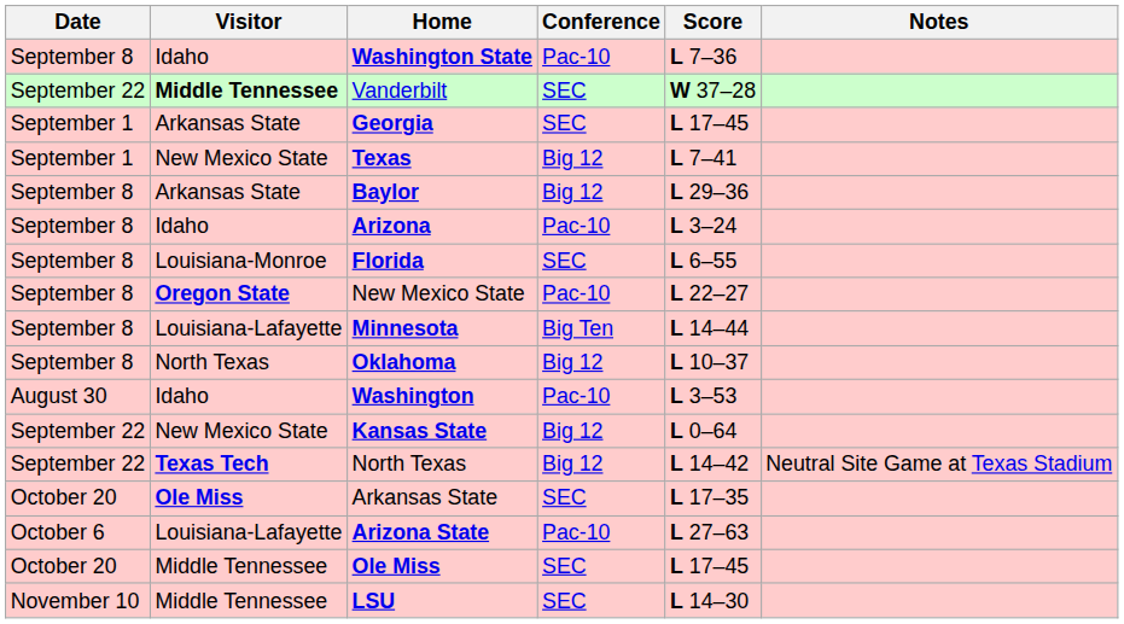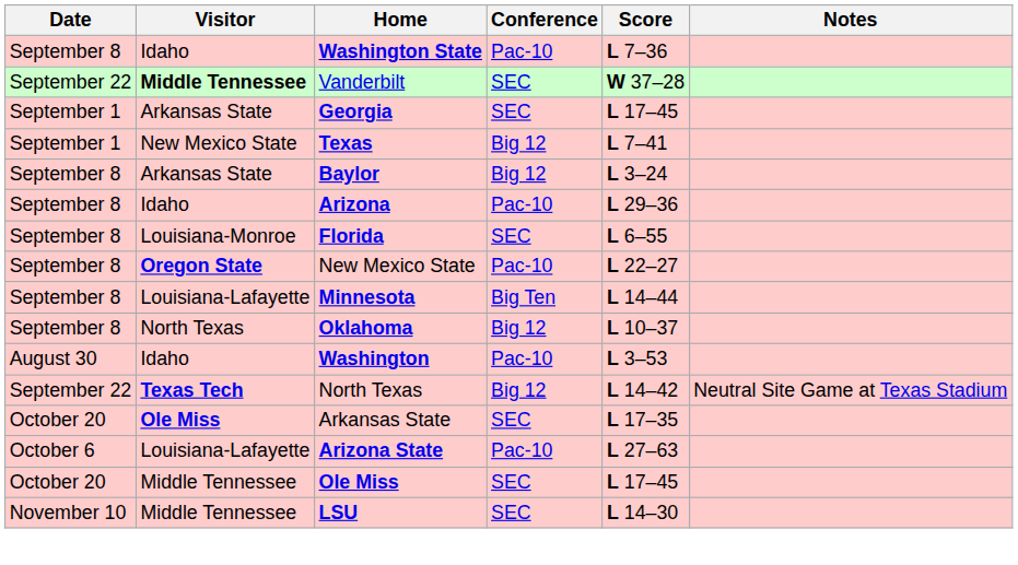Baylor | Score: L 29–36 -> L 3–24
Arizona | Score: L 3–24 -> L 29–36
- row: September 22 | New Mexico State | Kansas State | Big 12 | L 0–64
